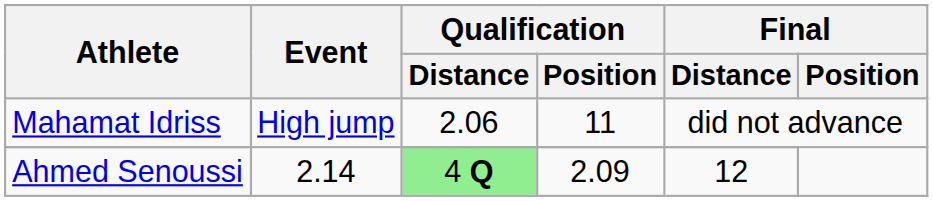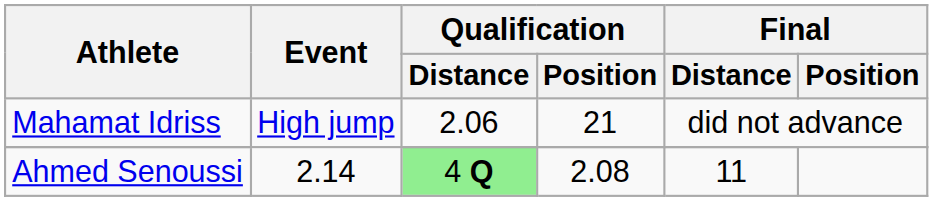Mahamat Idriss | Qualification / Position: 11 -> 21
Ahmed Senoussi | Qualification / Position: 2.09 -> 2.08
Ahmed Senoussi | Final / Distance: 12 -> 11
